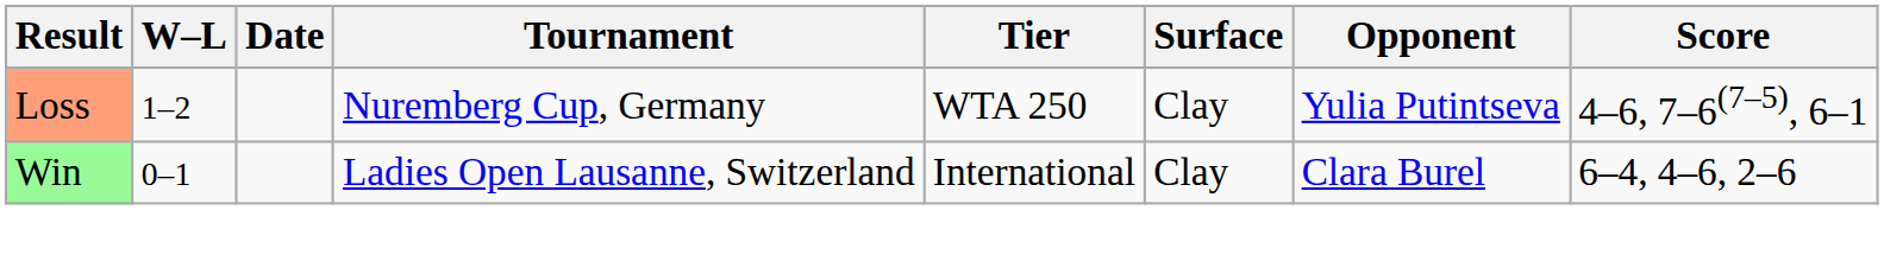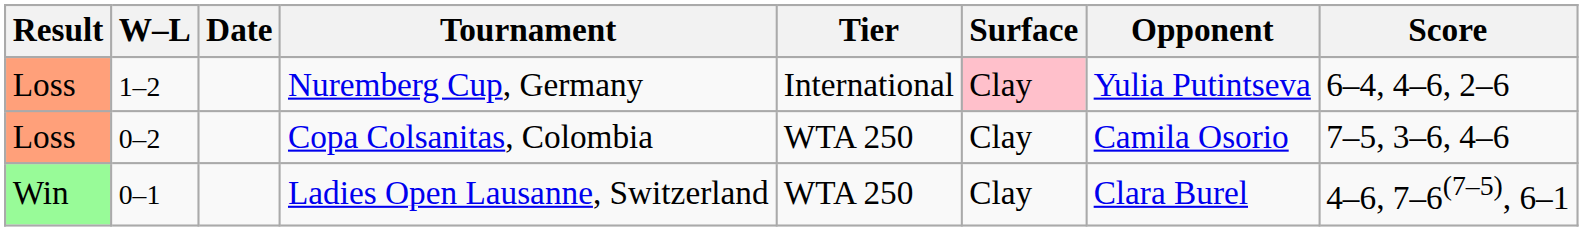Nuremberg Cup, Germany | Tier: WTA 250 -> International
Nuremberg Cup, Germany | Surface: no background -> pink background
Nuremberg Cup, Germany | Score: 4–6, 7–6(7–5), 6–1 -> 6–4, 4–6, 2–6
+ row: Loss | 0–2 | Copa Colsanitas, Colombia | WTA 250 | Clay | Camila Osorio | 7–5, 3–6, 4–6
Ladies Open Lausanne, Switzerland | Tier: International -> WTA 250
Ladies Open Lausanne, Switzerland | Score: 6–4, 4–6, 2–6 -> 4–6, 7–6(7–5), 6–1
